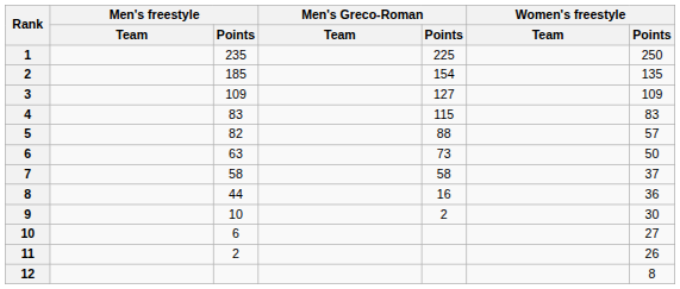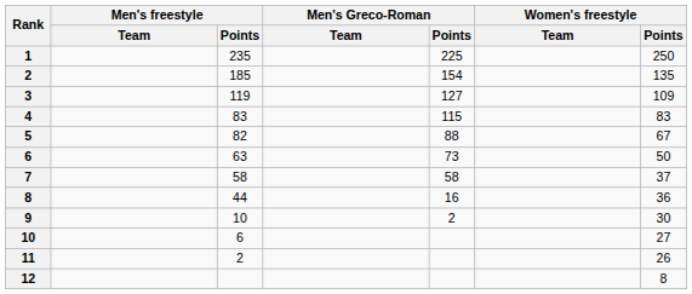3 | Men's freestyle / Points: 109 -> 119
5 | Women's freestyle / Points: 57 -> 67
